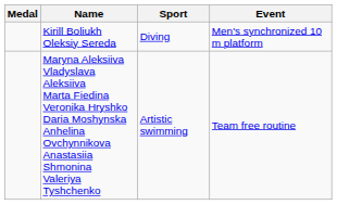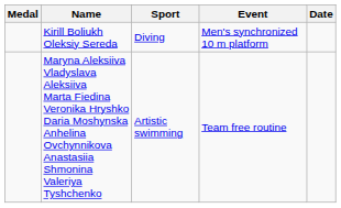+ column: Date
